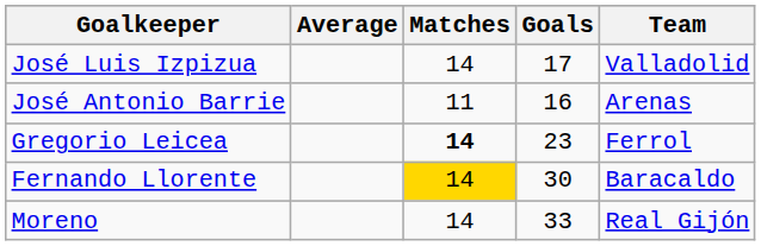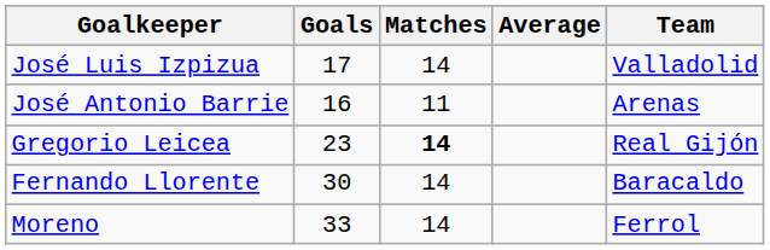columns swapped: Goals <-> Average
Gregorio Leicea | Team: Ferrol -> Real Gijón
Fernando Llorente | Matches: gold background -> no background
Moreno | Team: Real Gijón -> Ferrol
